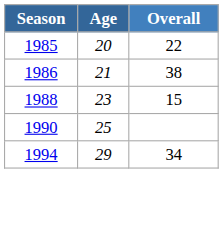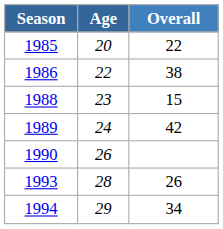1986 | Age: 21 -> 22
+ row: 1989 | 24 | 42
1990 | Age: 25 -> 26
+ row: 1993 | 28 | 26
